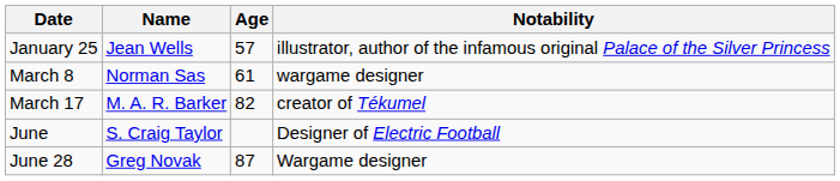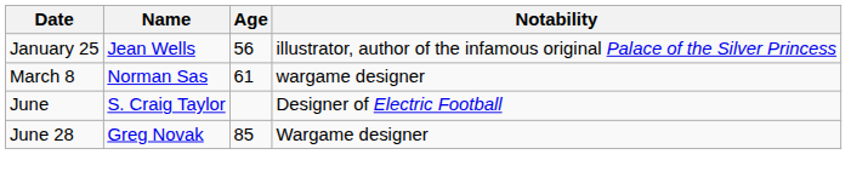January 25 | Age: 57 -> 56
- row: March 17 | M. A. R. Barker | 82 | creator of Tékumel
June 28 | Age: 87 -> 85
